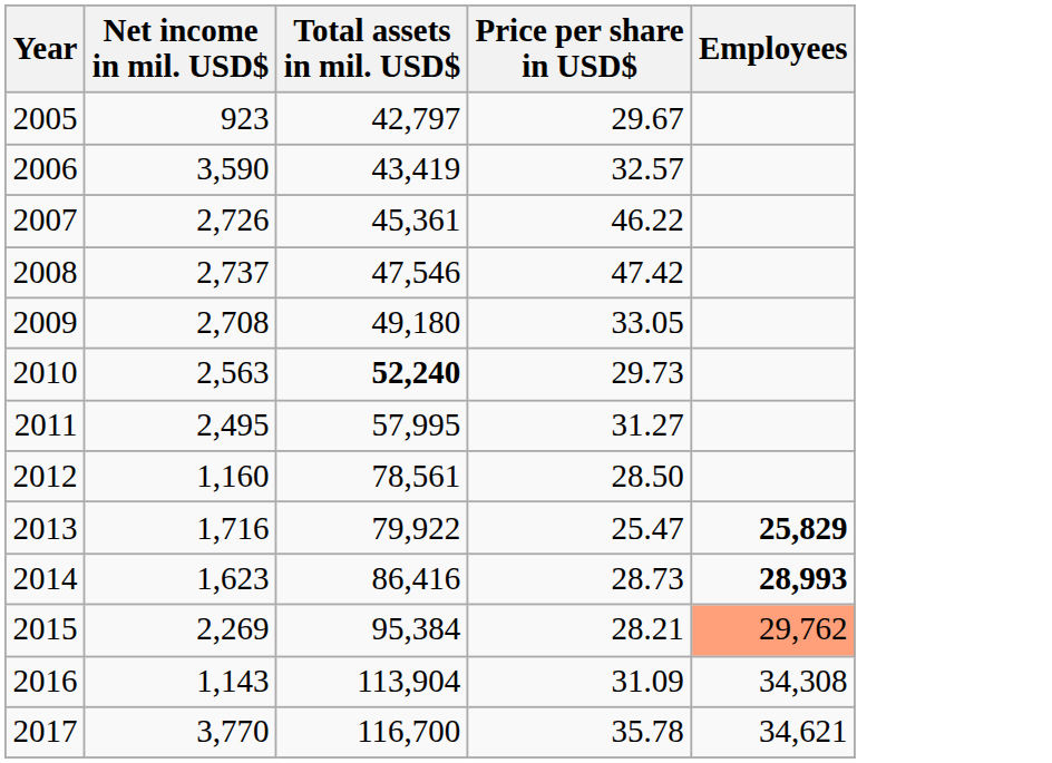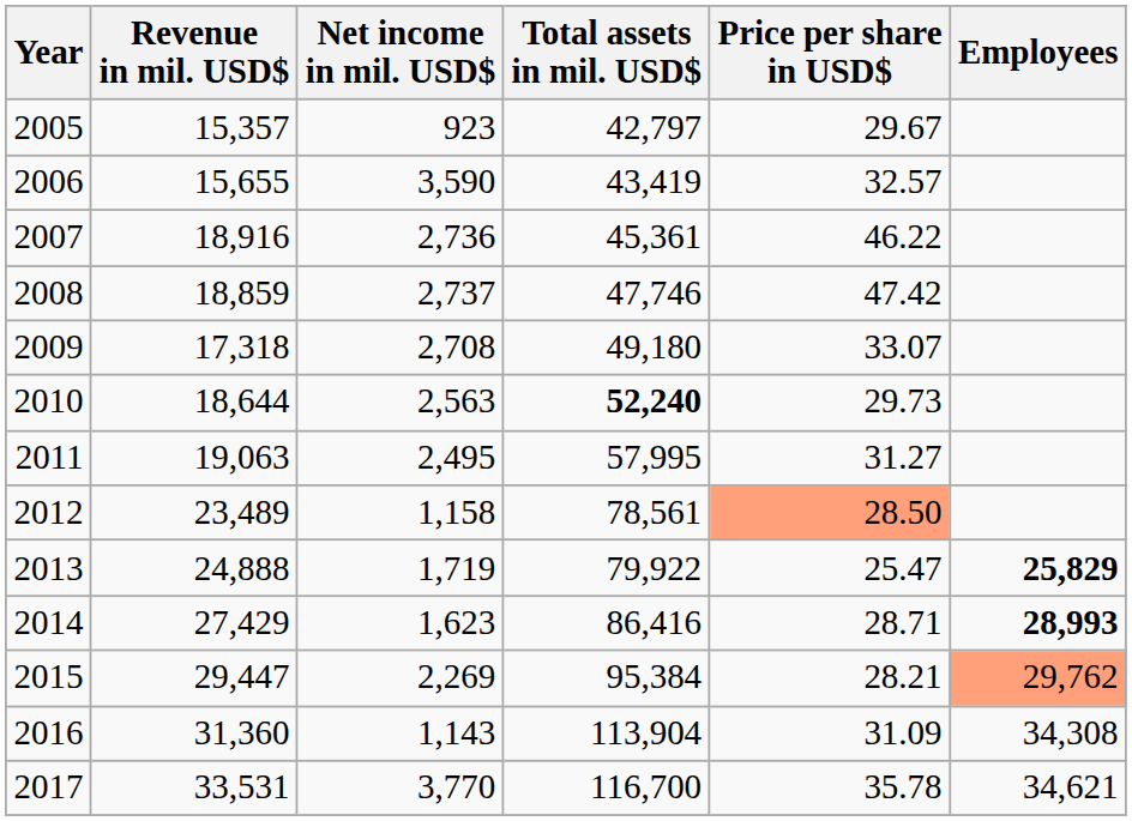+ column: Revenue in mil. USD$ | 15,357 | 15,655 | 18,916 | 18,859 | 17,318 | 18,644 | 19,063 | 23,489 | 24,888 | 27,429 | 29,447 | 31,360 | 33,531
2007 | Net income in mil. USD$: 2,726 -> 2,736
2008 | Total assets in mil. USD$: 47,546 -> 47,746
2009 | Price per share in USD$: 33.05 -> 33.07
2012 | Net income in mil. USD$: 1,160 -> 1,158
2012 | Price per share in USD$: no background -> lightsalmon background
2013 | Net income in mil. USD$: 1,716 -> 1,719
2014 | Price per share in USD$: 28.73 -> 28.71
